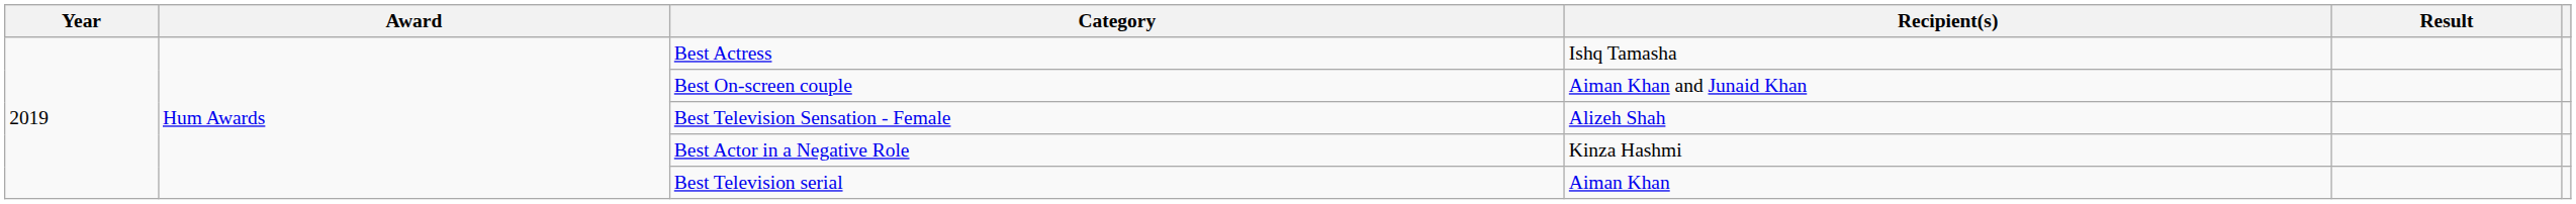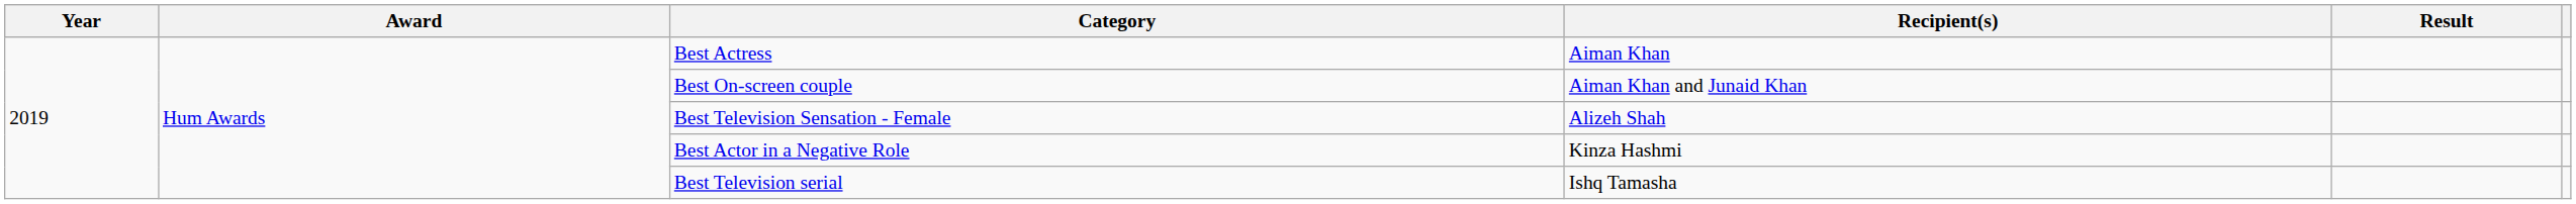Best Actress | Recipient(s): Ishq Tamasha -> Aiman Khan
Best Television serial | Recipient(s): Aiman Khan -> Ishq Tamasha
